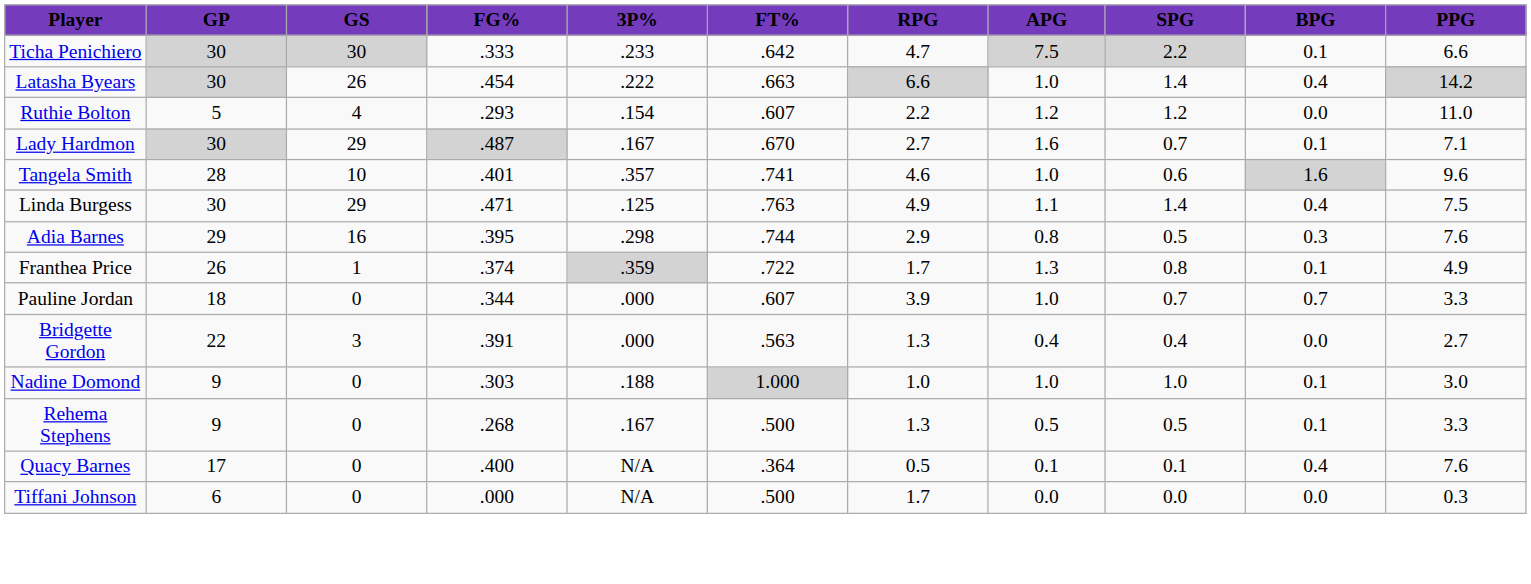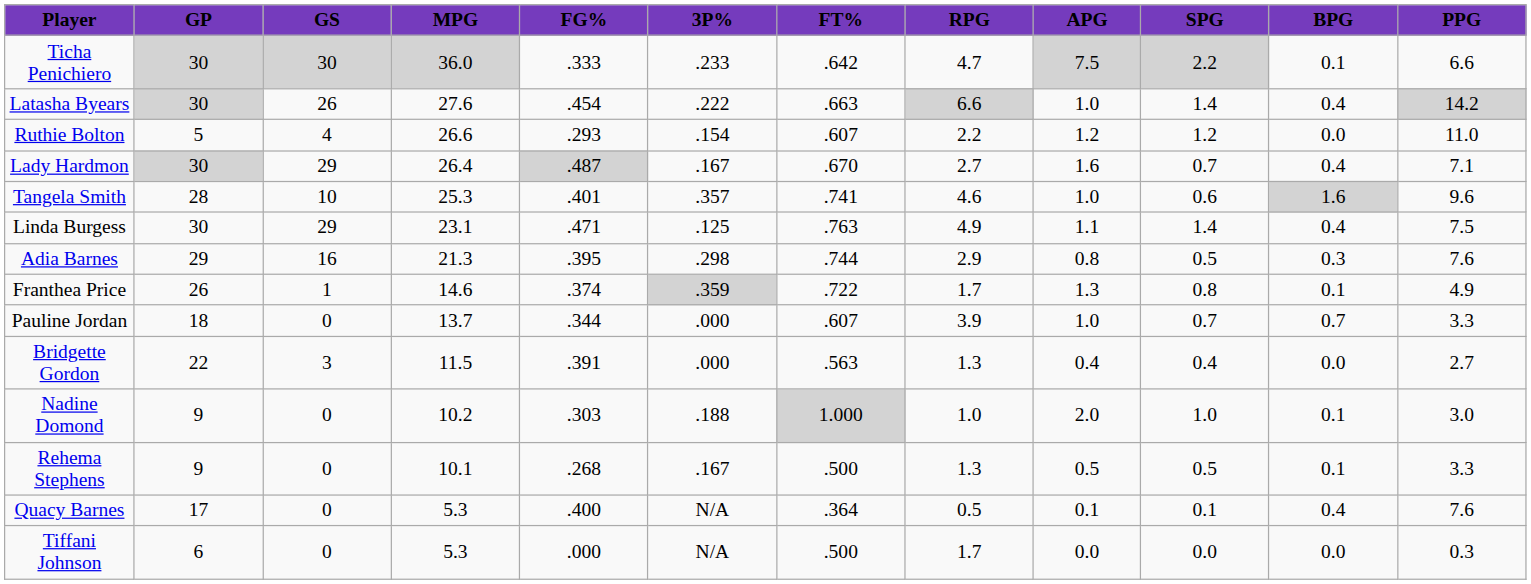+ column: MPG | 36.0 | 27.6 | 26.6 | 26.4 | 25.3 | 23.1 | 21.3 | 14.6 | 13.7 | 11.5 | 10.2 | 10.1 | 5.3 | 5.3
Lady Hardmon | BPG: 0.1 -> 0.4
Nadine Domond | APG: 1.0 -> 2.0
